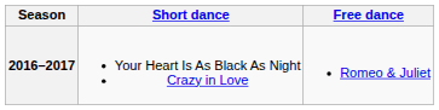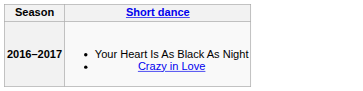- column: Free dance | Romeo & Juliet
